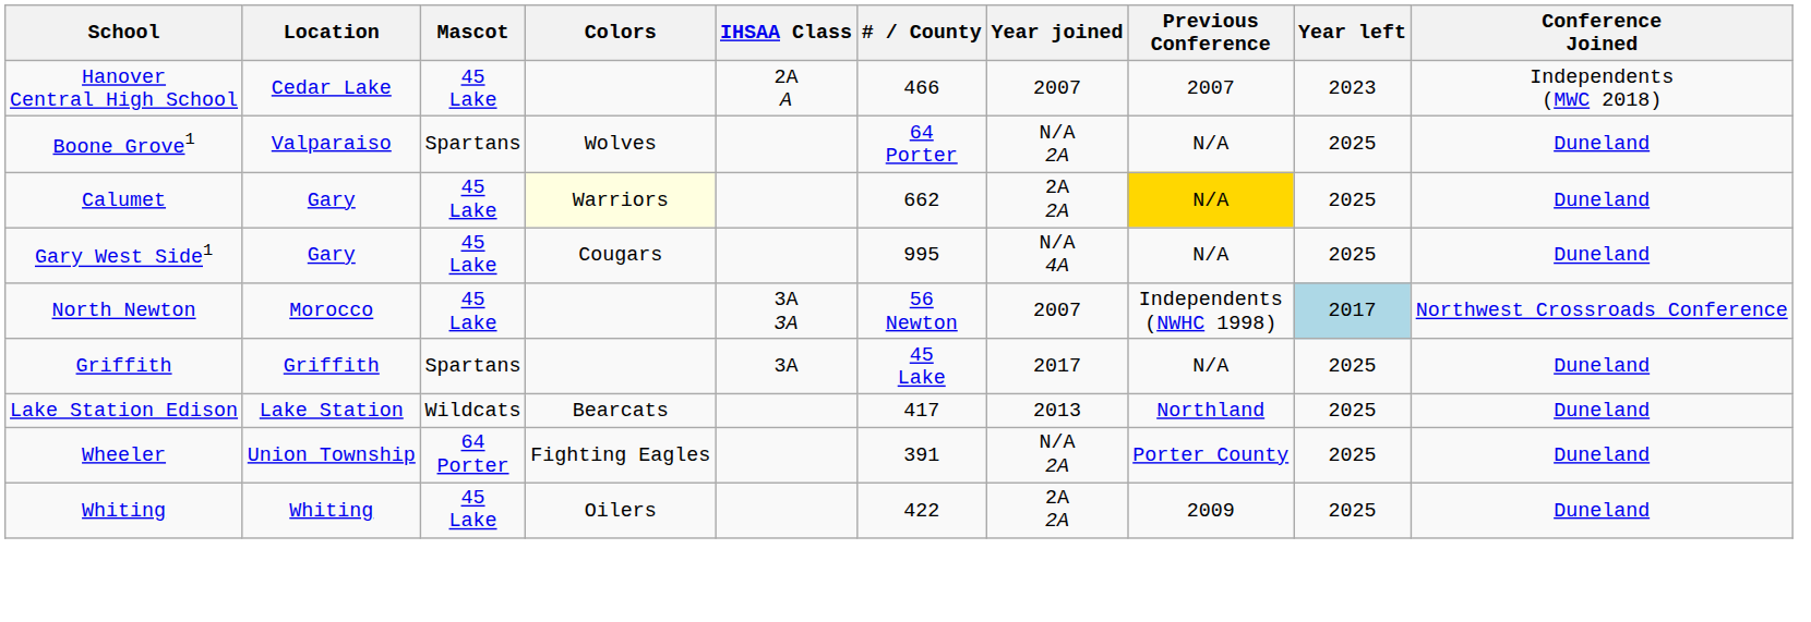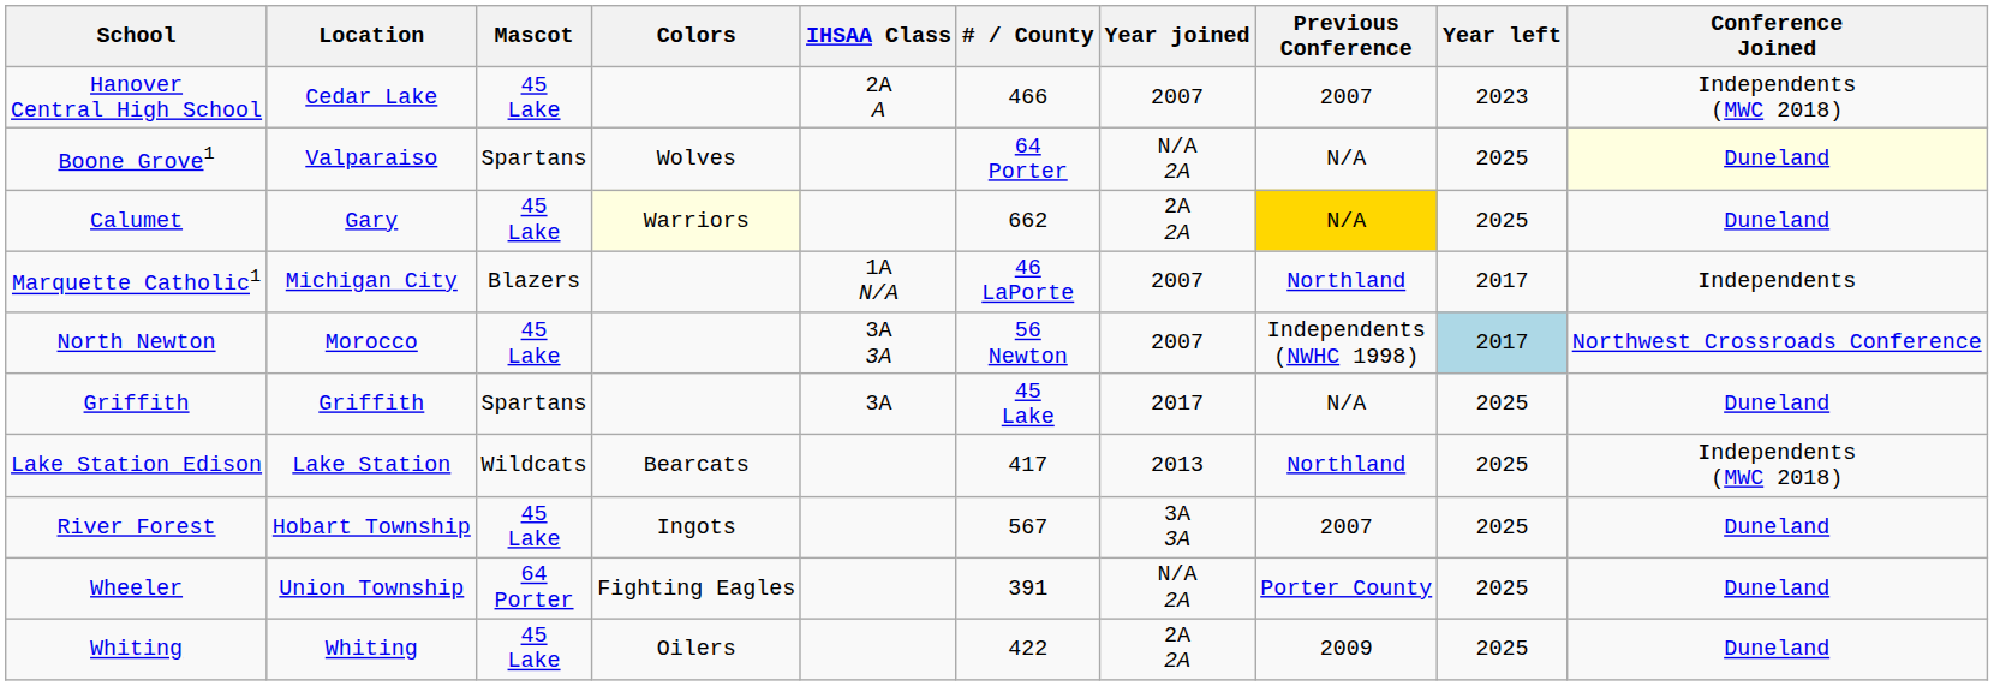Boone Grove1 | Conference Joined: no background -> lightyellow background
- row: Gary West Side1 | Gary | 45 Lake | Cougars | 995 | N/A 4A | N/A | 2025 | Duneland
+ row: Marquette Catholic1 | Michigan City | Blazers | 1A N/A | 46 LaPorte | 2007 | Northland | 2017 | Independents
Lake Station Edison | Conference Joined: Duneland -> Independents (MWC 2018)
+ row: River Forest | Hobart Township | 45 Lake | Ingots | 567 | 3A 3A | 2007 | 2025 | Duneland
